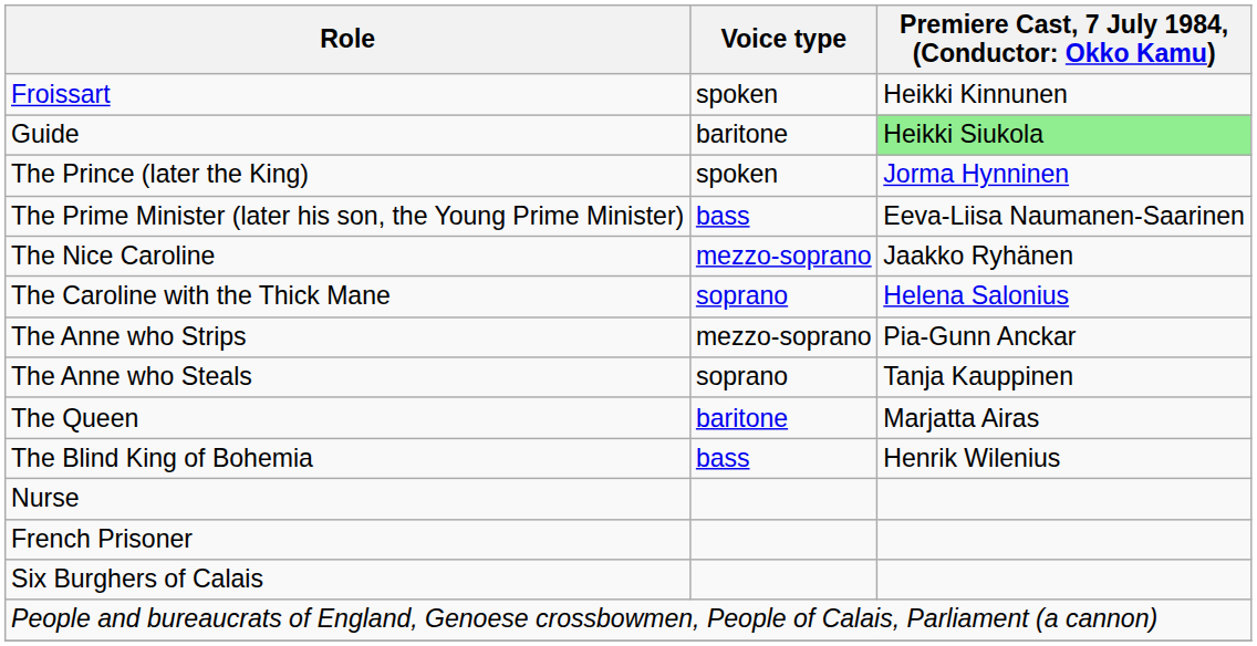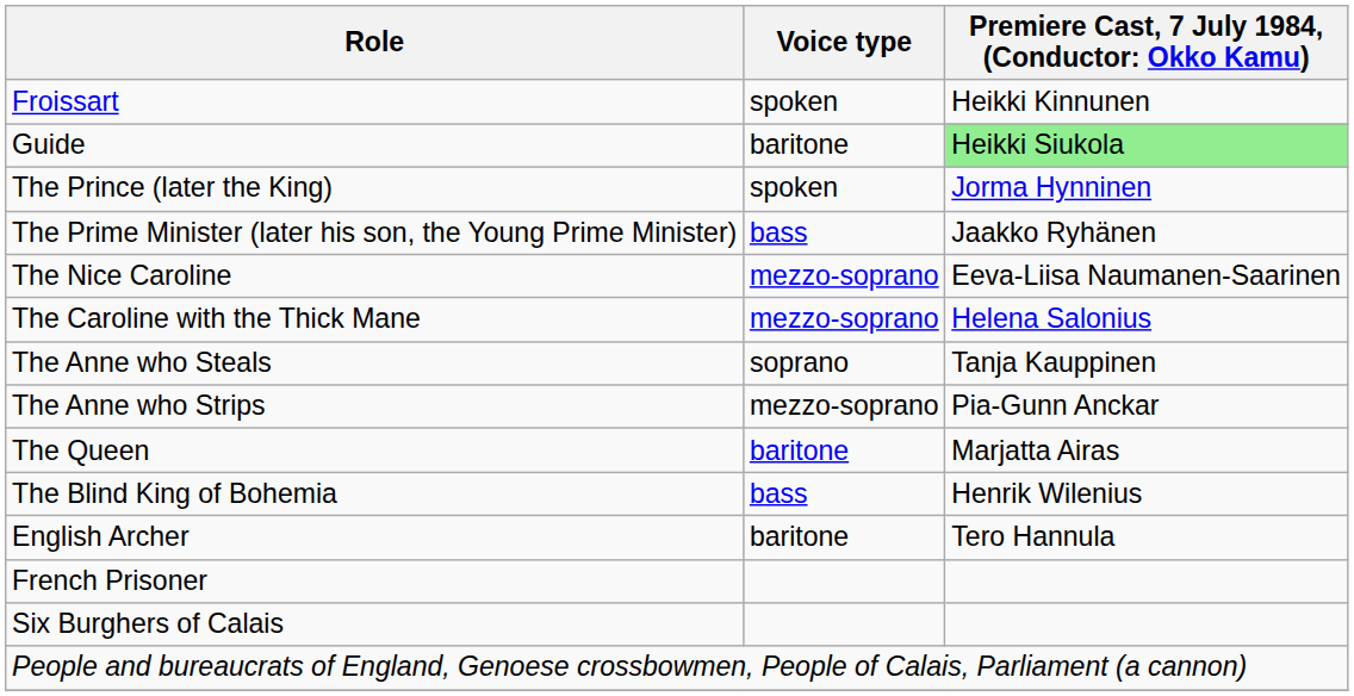The Prime Minister (later his son, the Young Prime Minister) | column 3: Eeva-Liisa Naumanen-Saarinen -> Jaakko Ryhänen
The Nice Caroline | column 3: Jaakko Ryhänen -> Eeva-Liisa Naumanen-Saarinen
The Caroline with the Thick Mane | Voice type: soprano -> mezzo-soprano
rows swapped: The Anne who Steals <-> The Anne who Strips
- row: Nurse
+ row: English Archer | baritone | Tero Hannula
